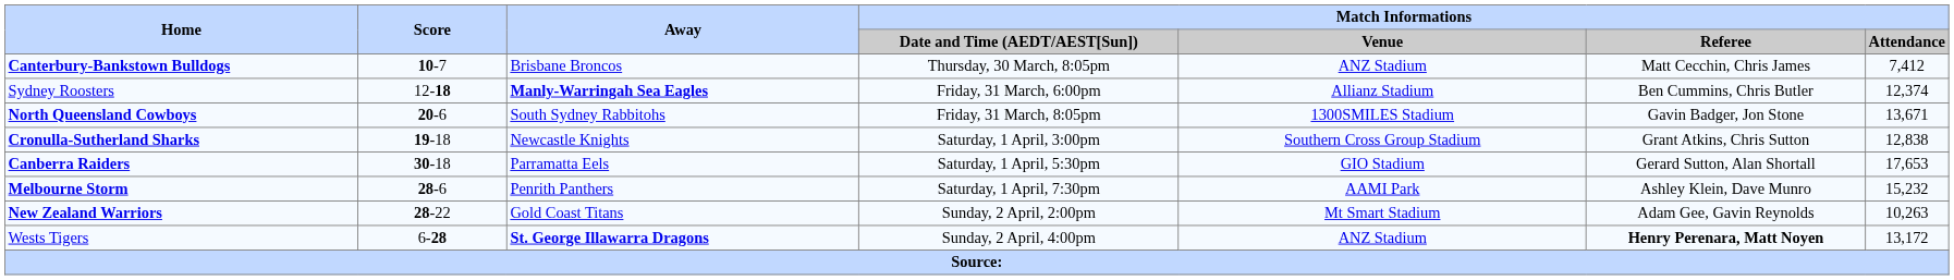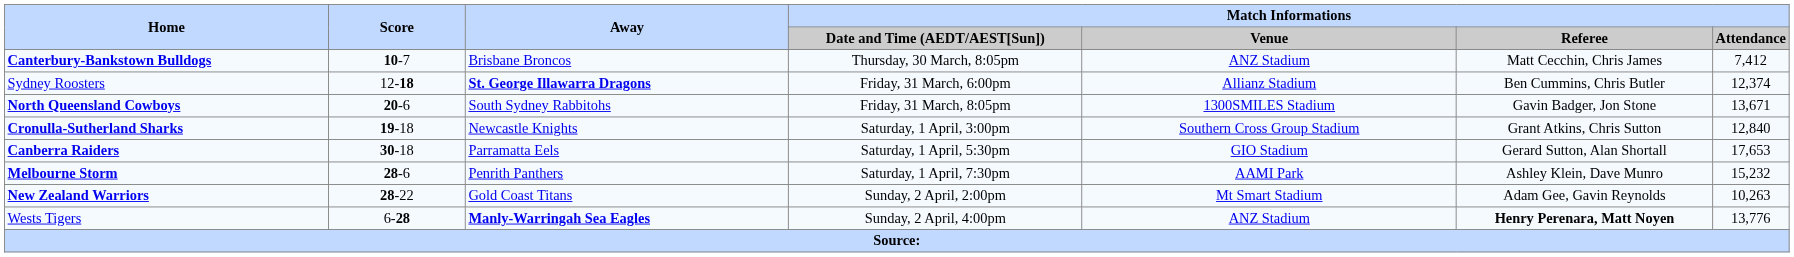Sydney Roosters | Away: Manly-Warringah Sea Eagles -> St. George Illawarra Dragons
Cronulla-Sutherland Sharks | Match Informations / Attendance: 12,838 -> 12,840
Wests Tigers | Away: St. George Illawarra Dragons -> Manly-Warringah Sea Eagles
Wests Tigers | Match Informations / Attendance: 13,172 -> 13,776
